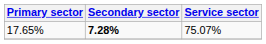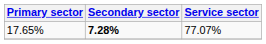17.65% | Service sector: 75.07% -> 77.07%
